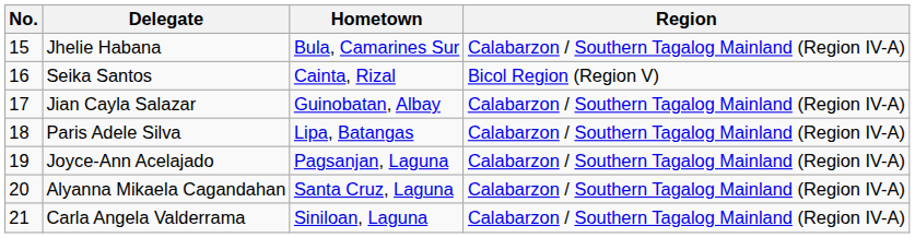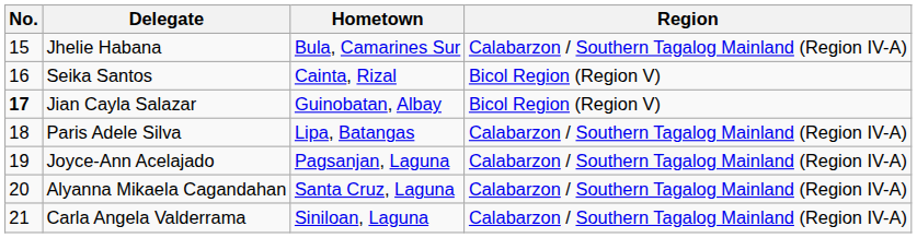Jian Cayla Salazar | No.: normal -> bold
Jian Cayla Salazar | Region: Calabarzon / Southern Tagalog Mainland (Region IV-A) -> Bicol Region (Region V)
